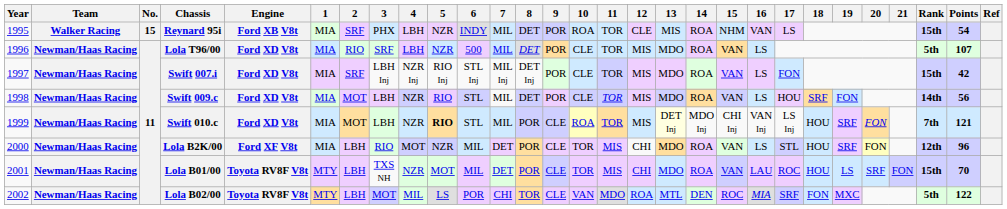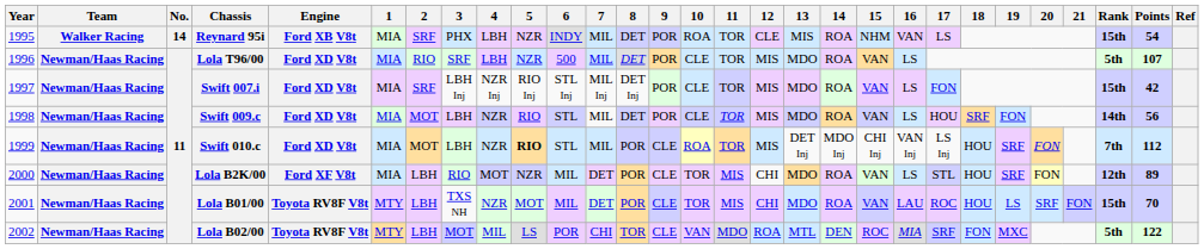Reynard 95i | No.: 15 -> 14
Swift 010.c | 13: lightyellow background -> no background
Swift 010.c | Points: 121 -> 112
Lola B2K/00 | Points: 96 -> 89
